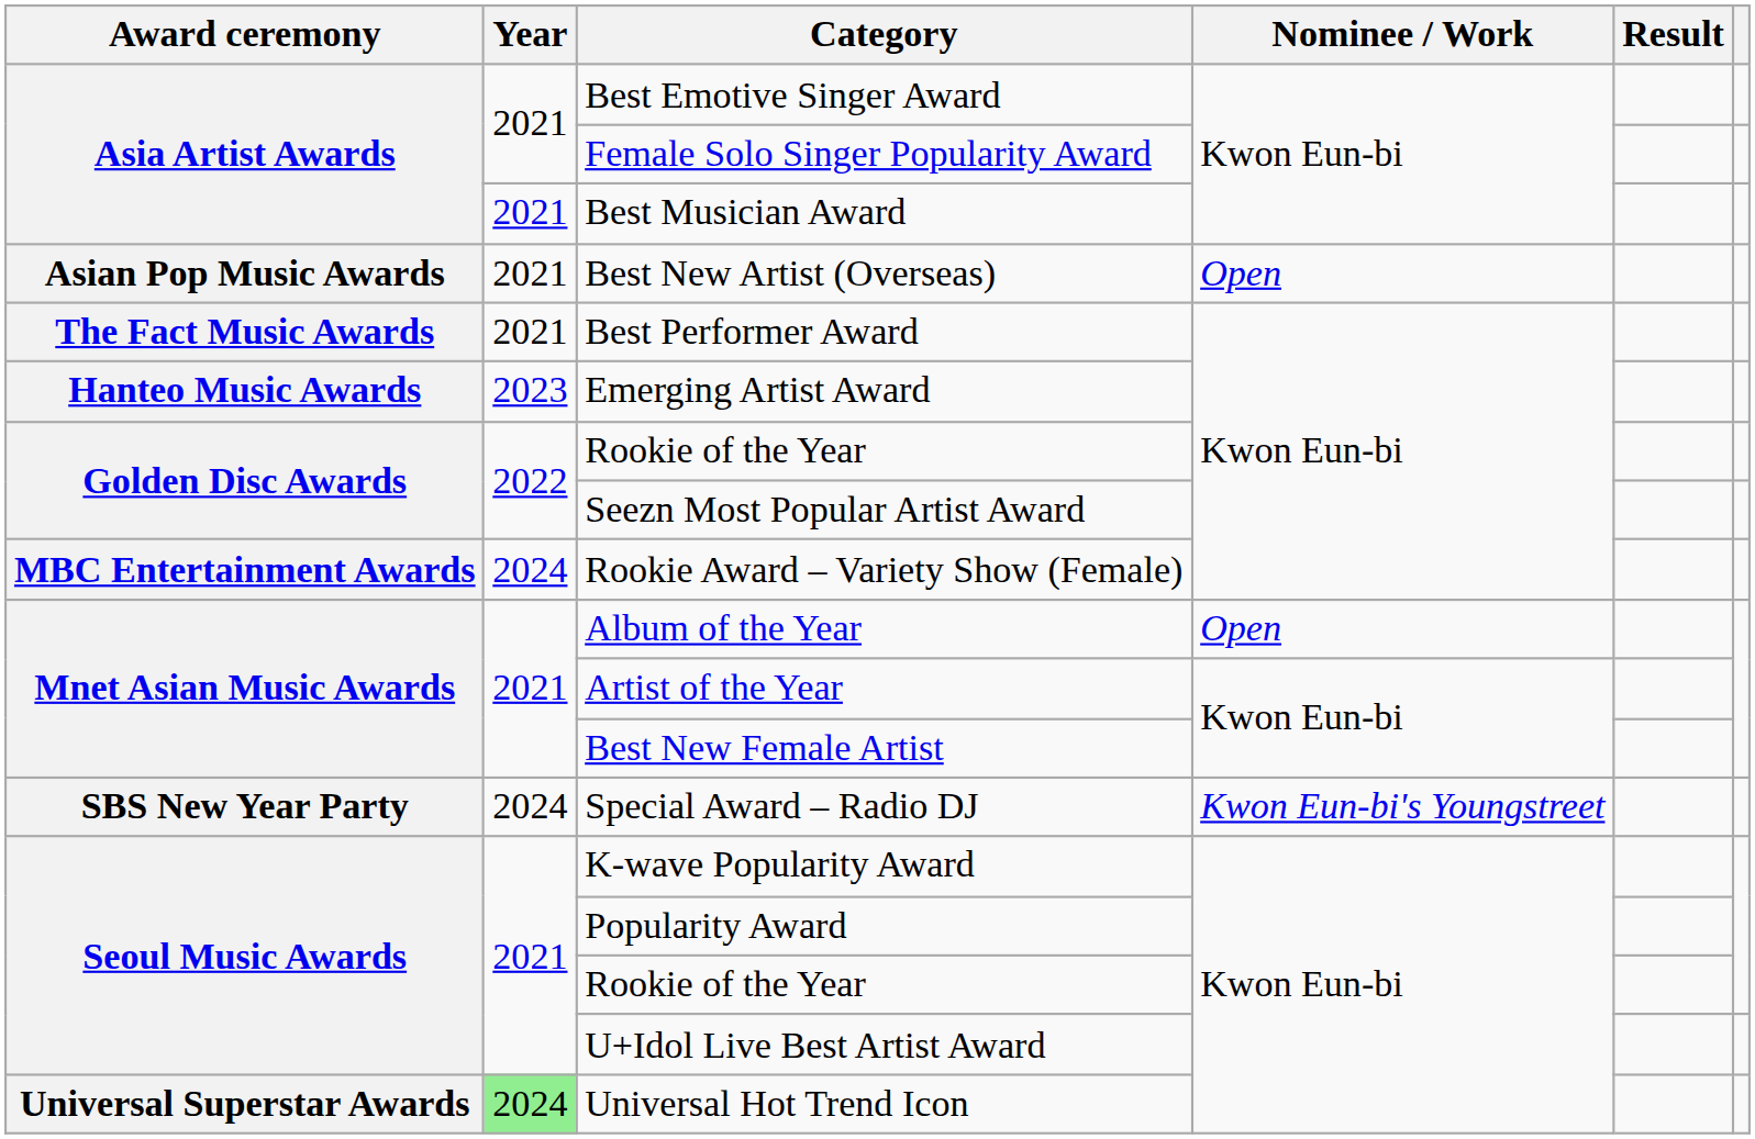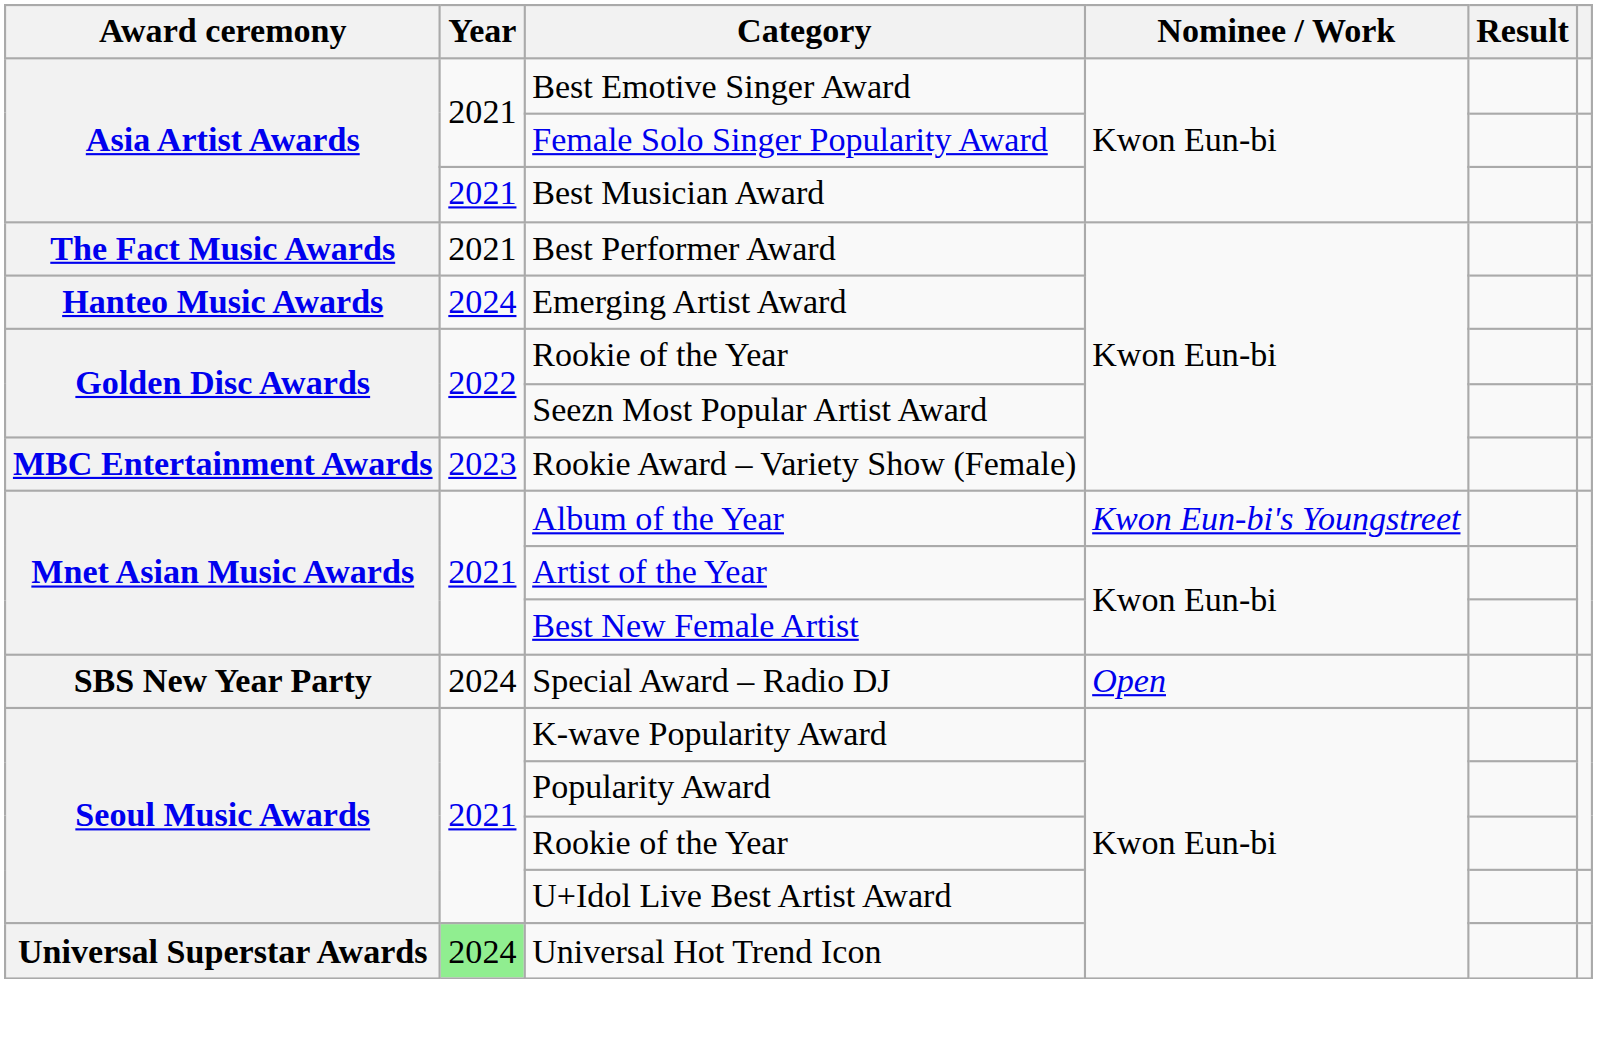- row: Asian Pop Music Awards | 2021 | Best New Artist (Overseas) | Open
Emerging Artist Award | Year: 2023 -> 2024
Rookie Award – Variety Show (Female) | Year: 2024 -> 2023
Album of the Year | Nominee / Work: Open -> Kwon Eun-bi's Youngstreet
Special Award – Radio DJ | Nominee / Work: Kwon Eun-bi's Youngstreet -> Open
